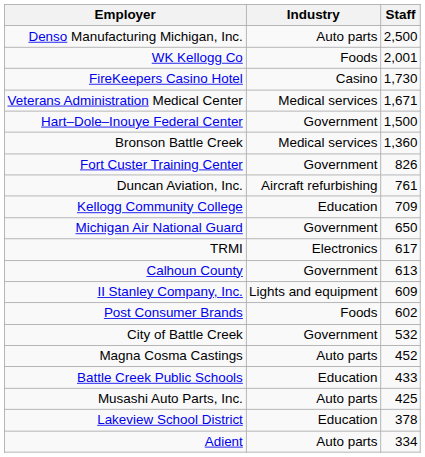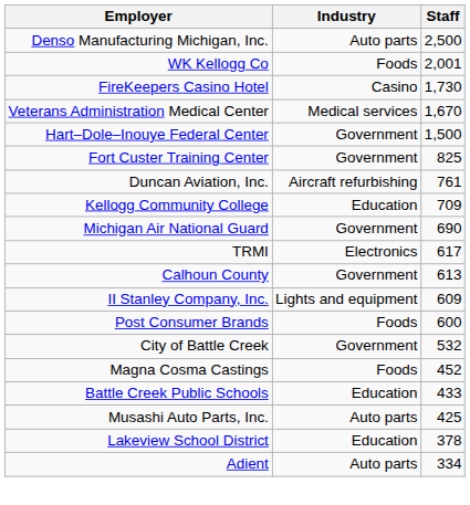Veterans Administration Medical Center | Staff: 1,671 -> 1,670
- row: Bronson Battle Creek | Medical services | 1,360
Fort Custer Training Center | Staff: 826 -> 825
Michigan Air National Guard | Staff: 650 -> 690
Post Consumer Brands | Staff: 602 -> 600
Magna Cosma Castings | Industry: Auto parts -> Foods
